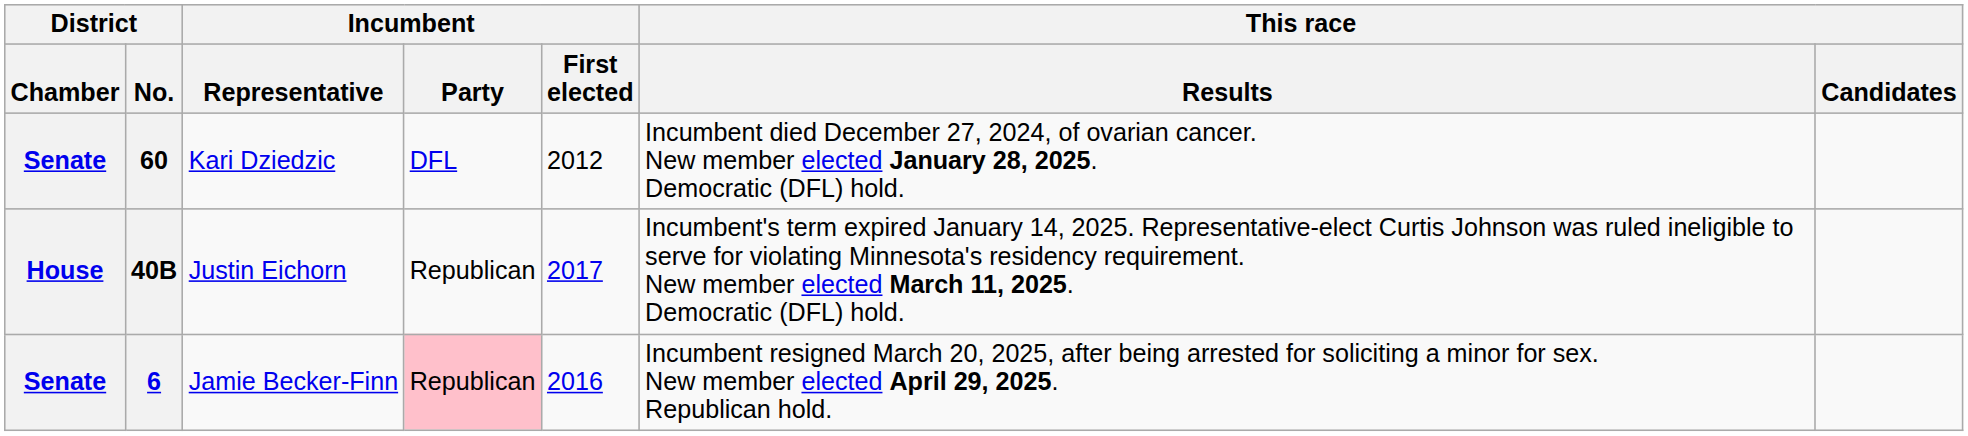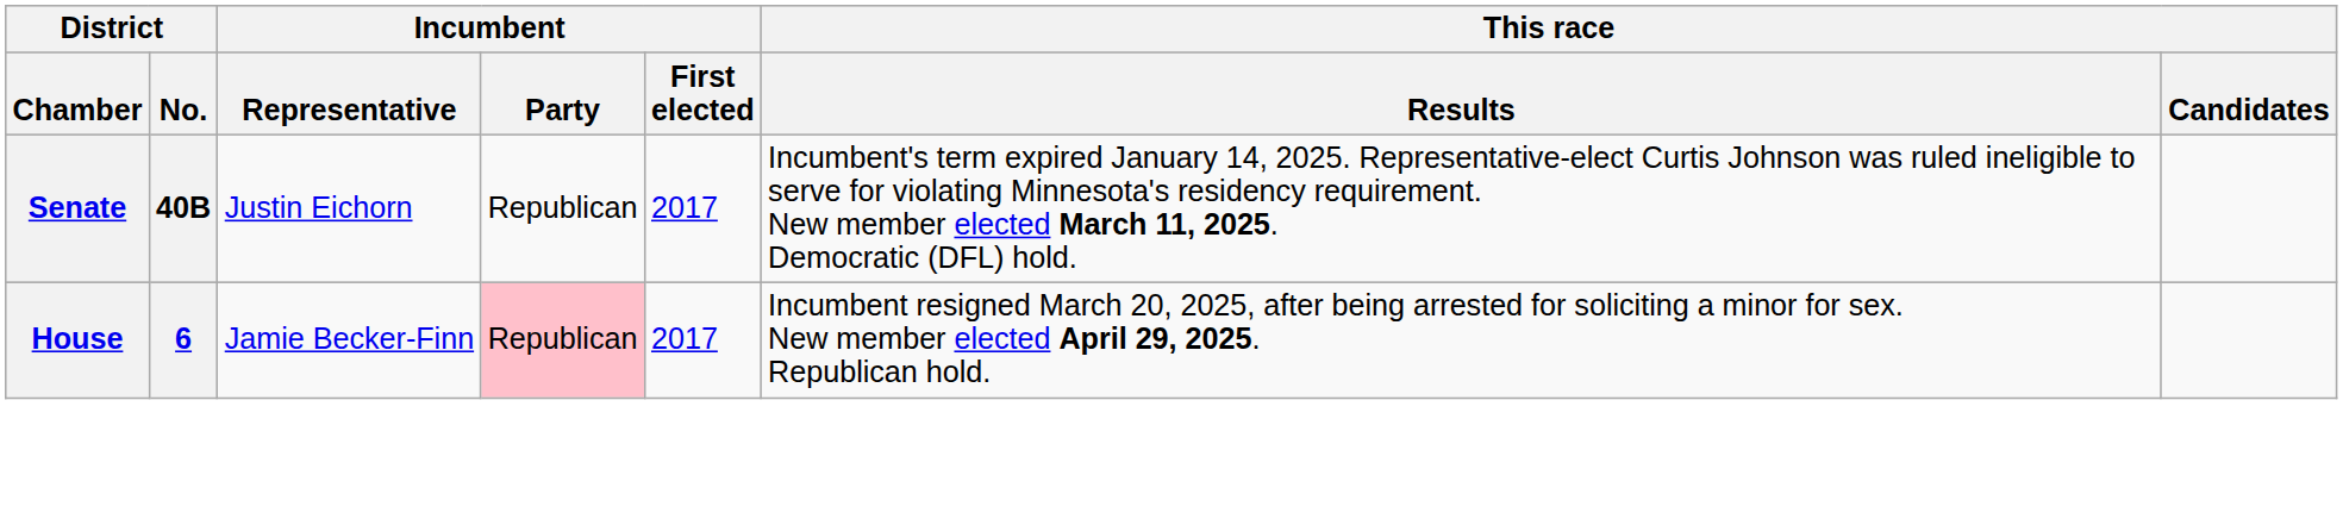- row: Senate | 60 | Kari Dziedzic | DFL | 2012 | Incumbent died December 27, 2024, of ovarian cancer. New member elected January 28, 2025. Democratic (DFL) hold.
40B | District / Chamber: House -> Senate
6 | District / Chamber: Senate -> House
6 | Incumbent / First elected: 2016 -> 2017
